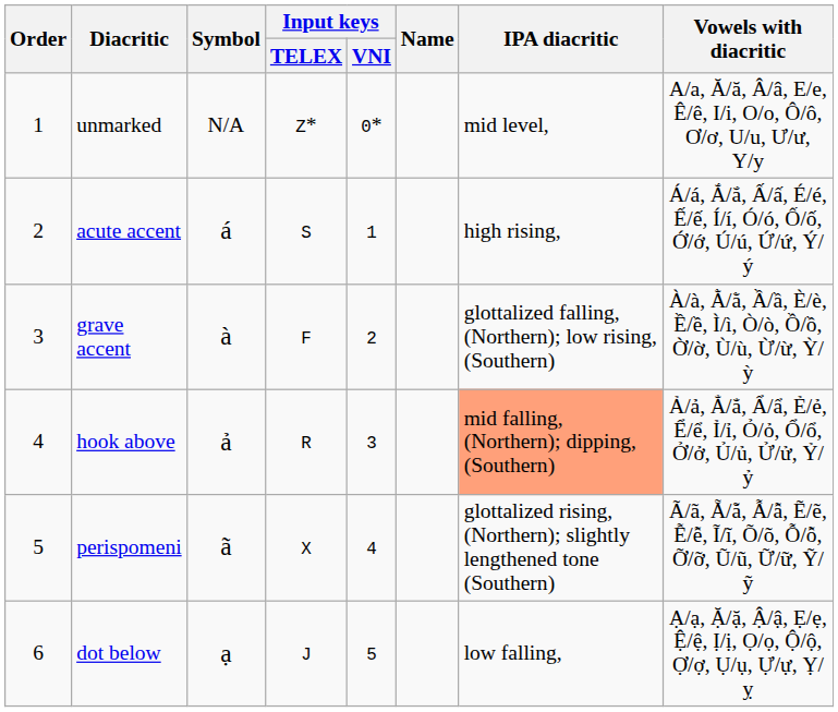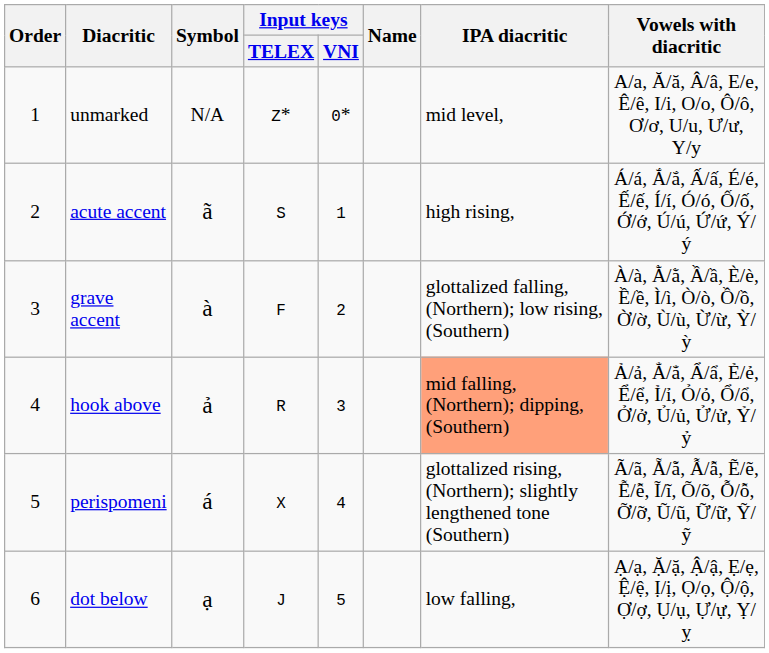acute accent | Symbol: á -> ã
perispomeni | Symbol: ã -> á
